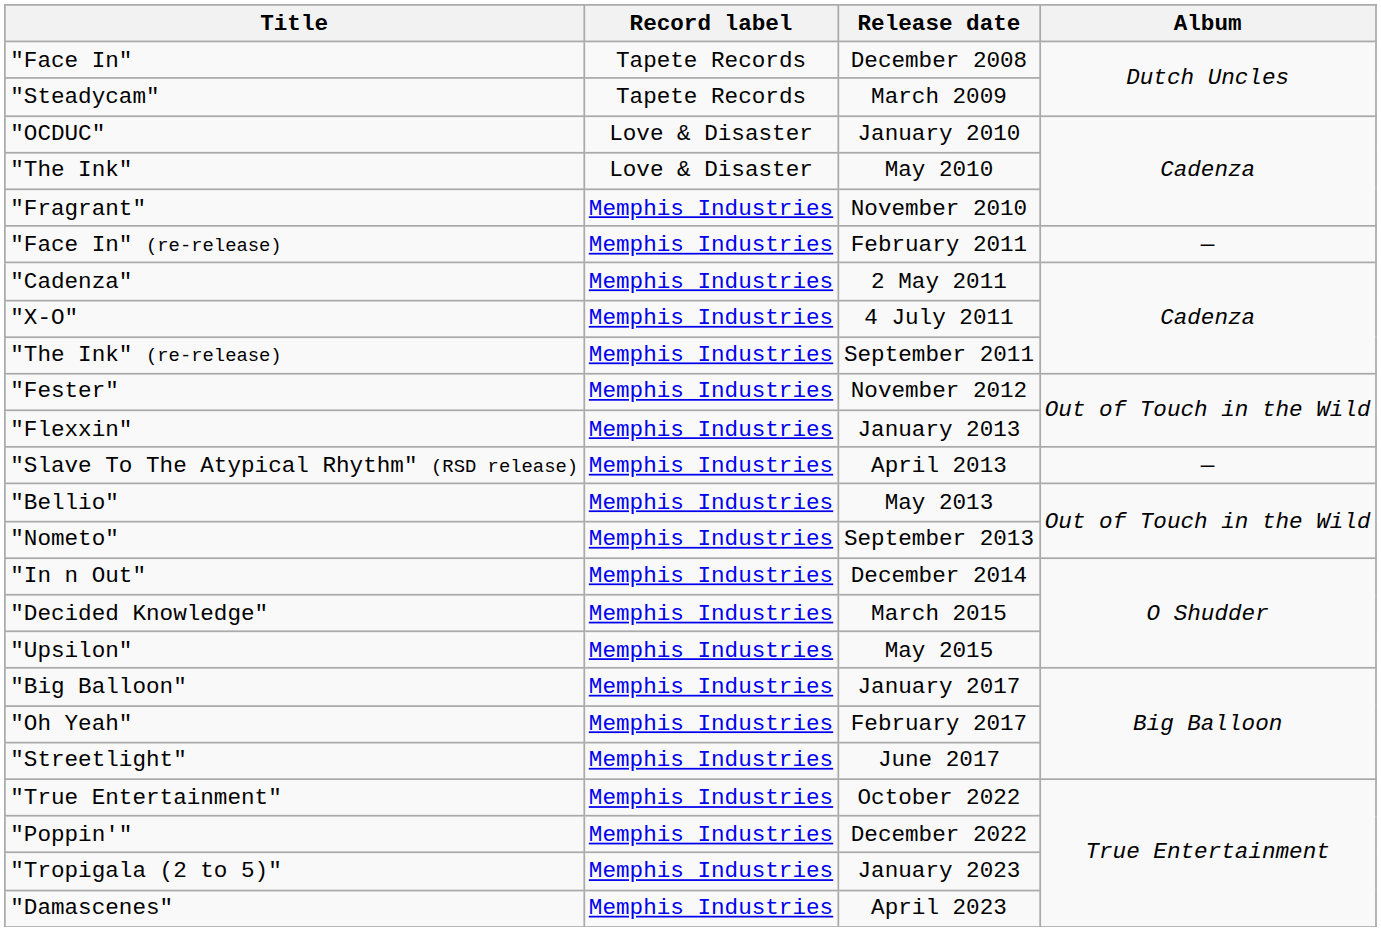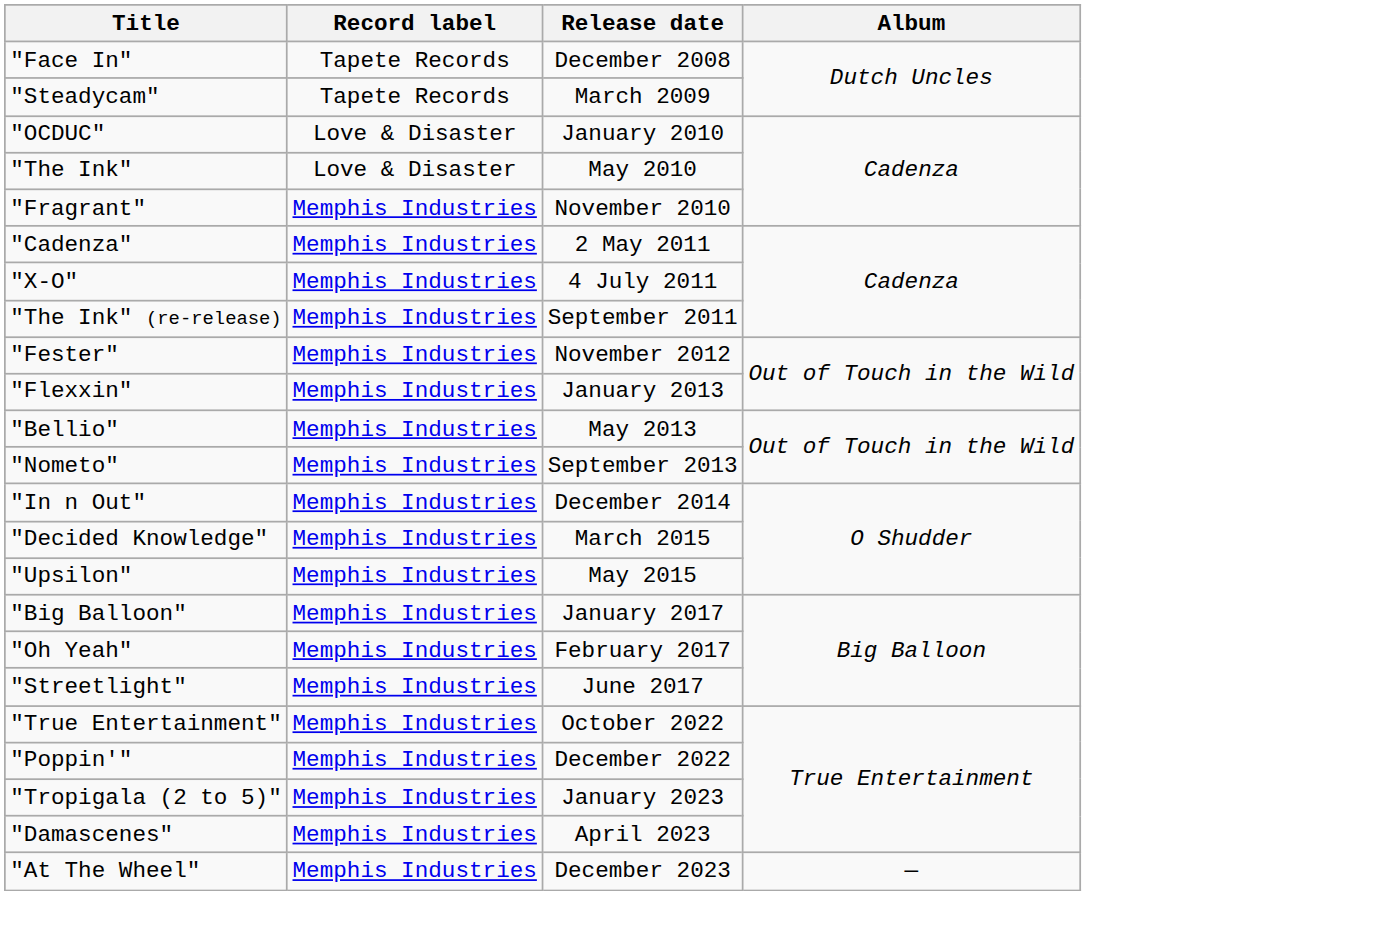- row: "Face In" (re-release) | Memphis Industries | February 2011 | —
- row: "Slave To The Atypical Rhythm" (RSD release) | Memphis Industries | April 2013 | —
+ row: "At The Wheel" | Memphis Industries | December 2023 | —
